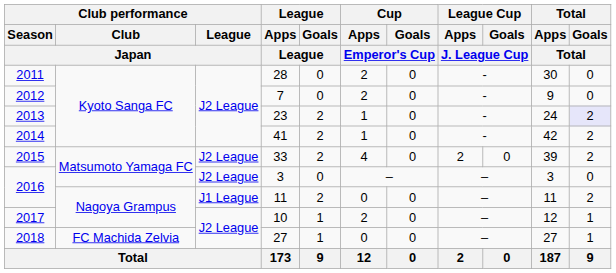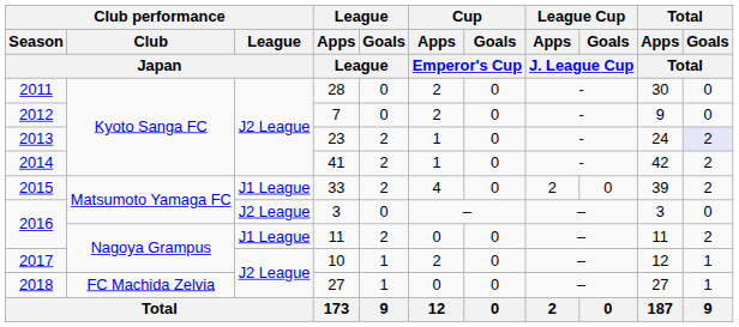33 | Club performance / League / Japan: J2 League -> J1 League
